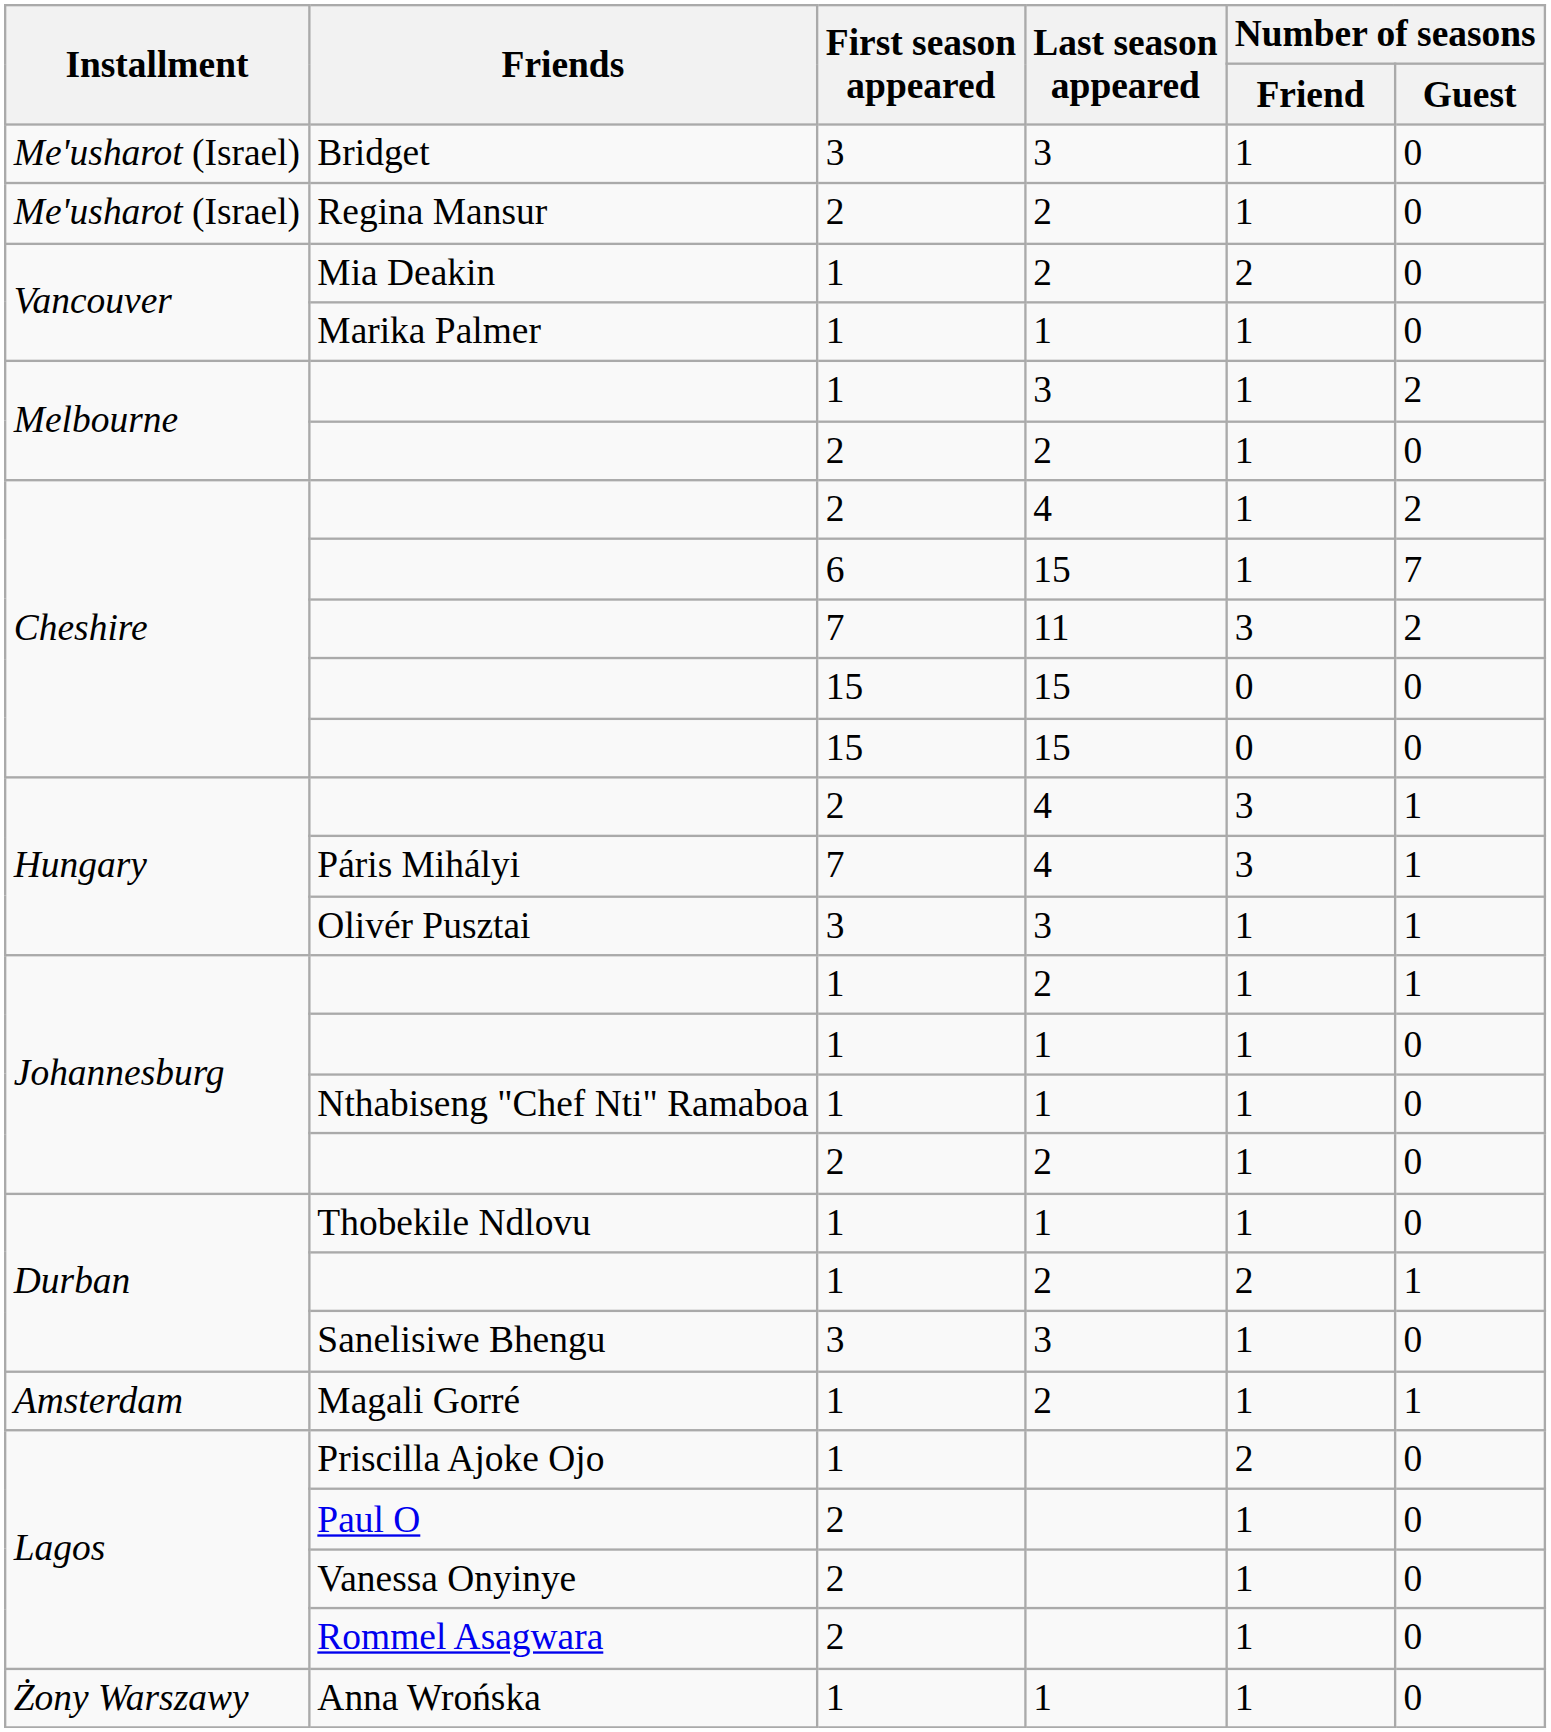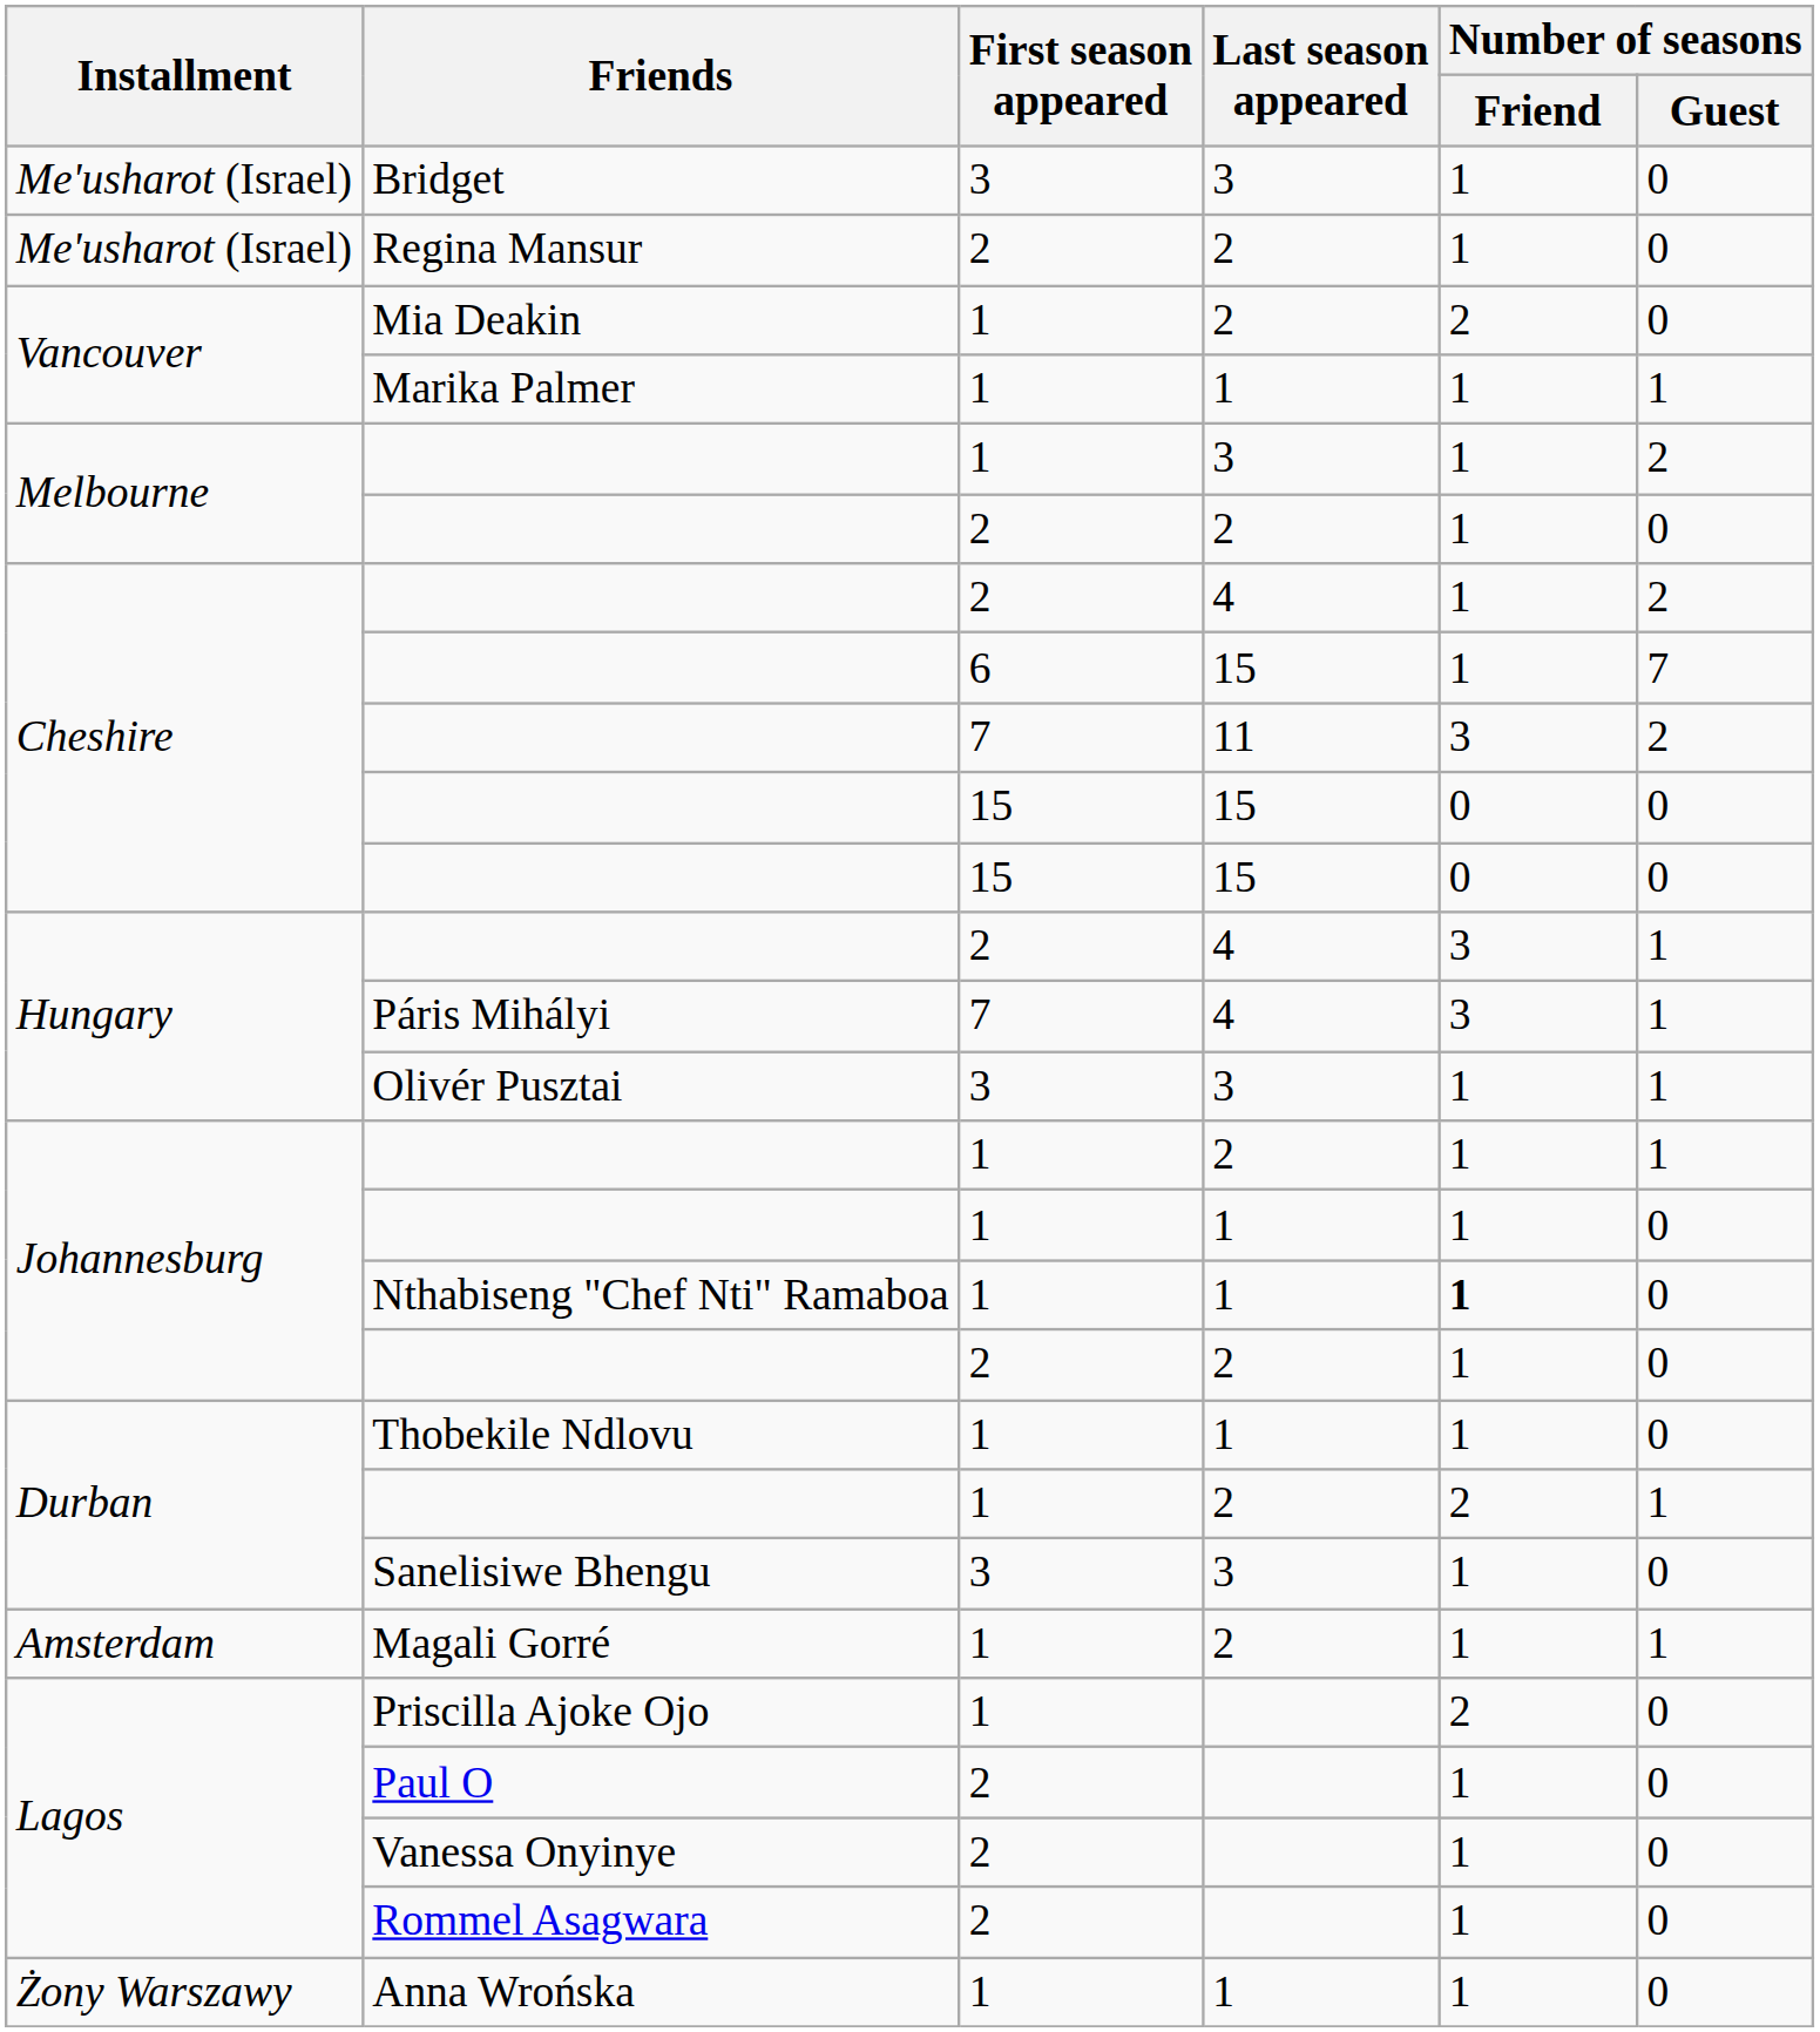Marika Palmer | Number of seasons / Guest: 0 -> 1
Nthabiseng "Chef Nti" Ramaboa | Number of seasons / Friend: normal -> bold
